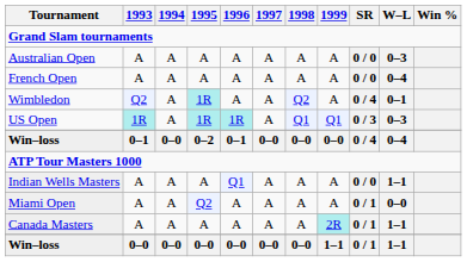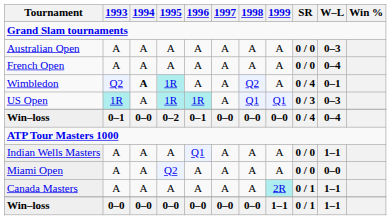Wimbledon | 1994: normal -> bold
Miami Open | SR: 0 / 1 -> 0 / 0
